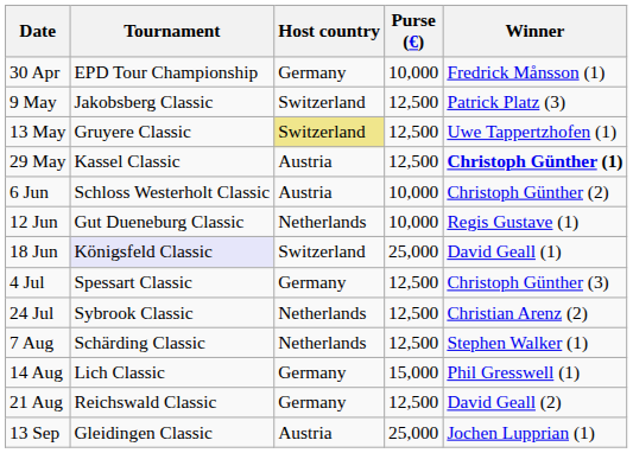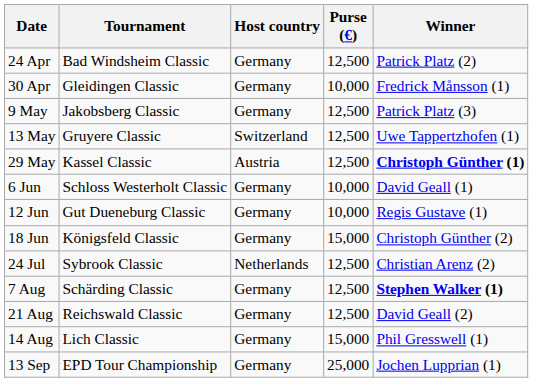+ row: 24 Apr | Bad Windsheim Classic | Germany | 12,500 | Patrick Platz (2)
30 Apr | Tournament: EPD Tour Championship -> Gleidingen Classic
9 May | Host country: Switzerland -> Germany
13 May | Host country: khaki background -> no background
6 Jun | Host country: Austria -> Germany
6 Jun | Winner: Christoph Günther (2) -> David Geall (1)
12 Jun | Host country: Netherlands -> Germany
18 Jun | Tournament: lavender background -> no background
18 Jun | Host country: Switzerland -> Germany
18 Jun | Purse (€): 25,000 -> 15,000
18 Jun | Winner: David Geall (1) -> Christoph Günther (2)
- row: 4 Jul | Spessart Classic | Germany | 12,500 | Christoph Günther (3)
7 Aug | Host country: Netherlands -> Germany
7 Aug | Winner: normal -> bold
rows swapped: 14 Aug <-> 21 Aug
13 Sep | Tournament: Gleidingen Classic -> EPD Tour Championship
13 Sep | Host country: Austria -> Germany
